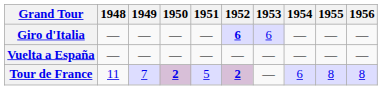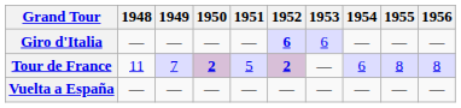rows swapped: Tour de France <-> Vuelta a España
